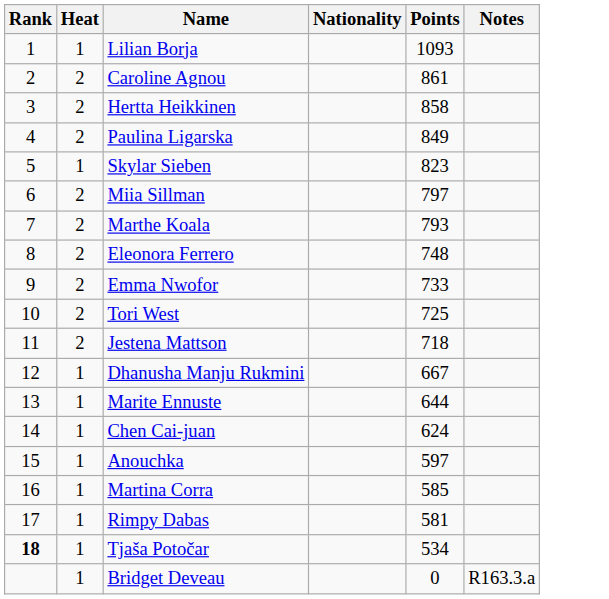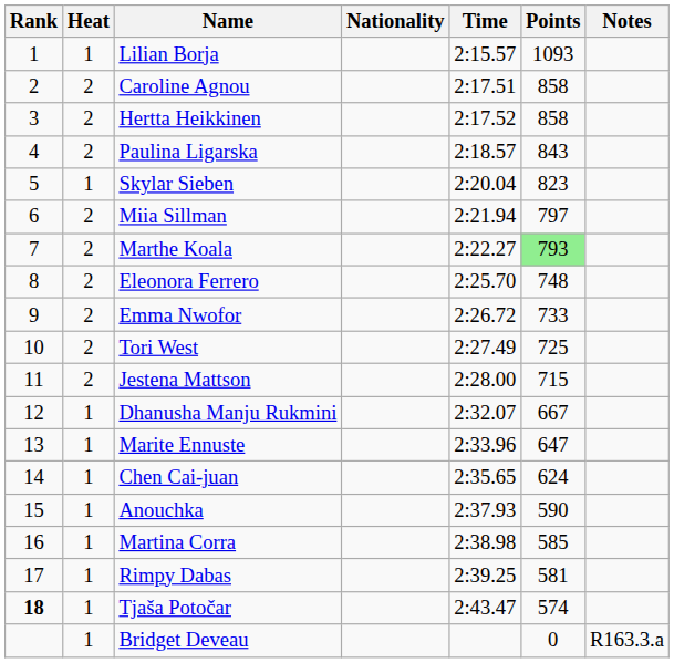+ column: Time | 2:15.57 | 2:17.51 | 2:17.52 | 2:18.57 | 2:20.04 | 2:21.94 | 2:22.27 | 2:25.70 | 2:26.72 | 2:27.49 | 2:28.00 | 2:32.07 | 2:33.96 | 2:35.65 | 2:37.93 | 2:38.98 | 2:39.25 | 2:43.47
Caroline Agnou | Points: 861 -> 858
Paulina Ligarska | Points: 849 -> 843
Marthe Koala | Points: no background -> lightgreen background
Jestena Mattson | Points: 718 -> 715
Marite Ennuste | Points: 644 -> 647
Anouchka | Points: 597 -> 590
Tjaša Potočar | Points: 534 -> 574
